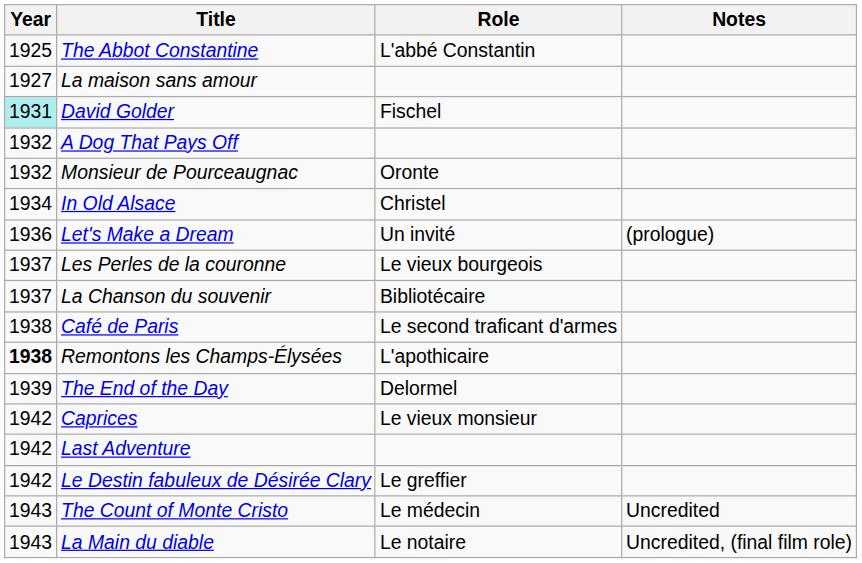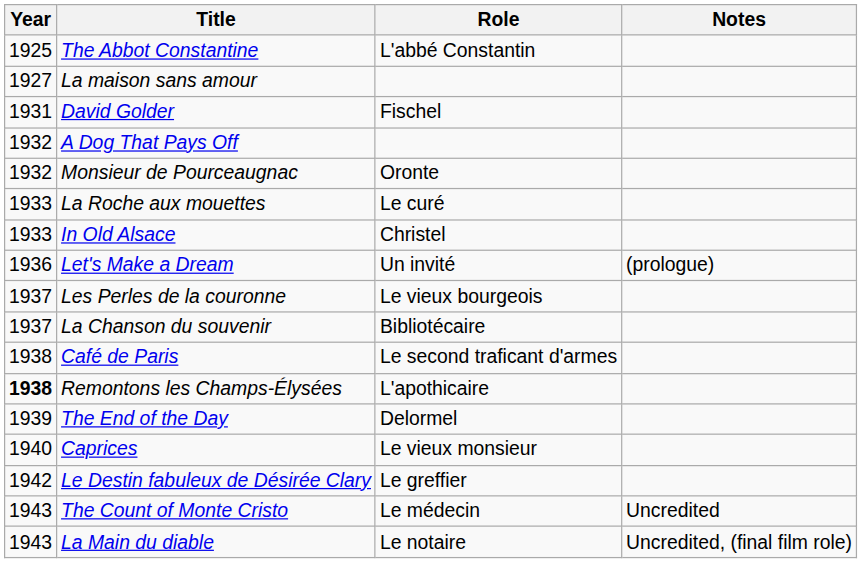David Golder | Year: paleturquoise background -> no background
+ row: 1933 | La Roche aux mouettes | Le curé
In Old Alsace | Year: 1934 -> 1933
Caprices | Year: 1942 -> 1940
- row: 1942 | Last Adventure
